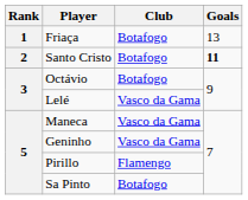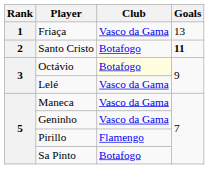Friaça | Club: Botafogo -> Vasco da Gama
Octávio | Club: no background -> lightyellow background
